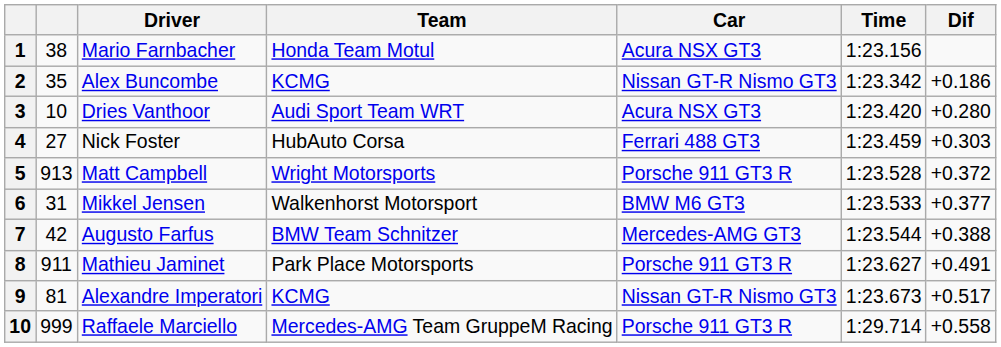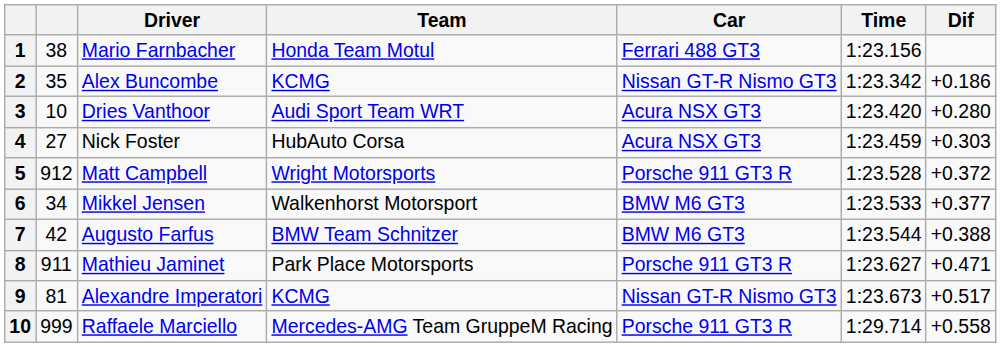Mario Farnbacher | Car: Acura NSX GT3 -> Ferrari 488 GT3
Nick Foster | Car: Ferrari 488 GT3 -> Acura NSX GT3
Matt Campbell | column 2: 913 -> 912
Mikkel Jensen | column 2: 31 -> 34
Augusto Farfus | Car: Mercedes-AMG GT3 -> BMW M6 GT3
Mathieu Jaminet | Dif: +0.491 -> +0.471
